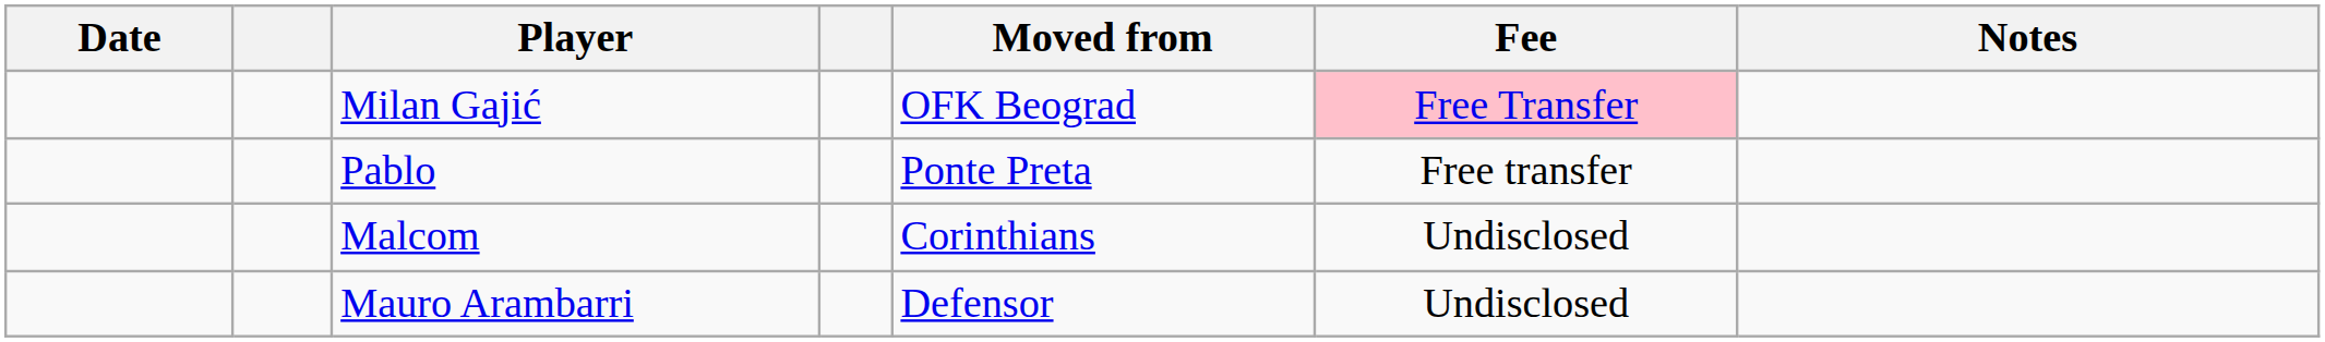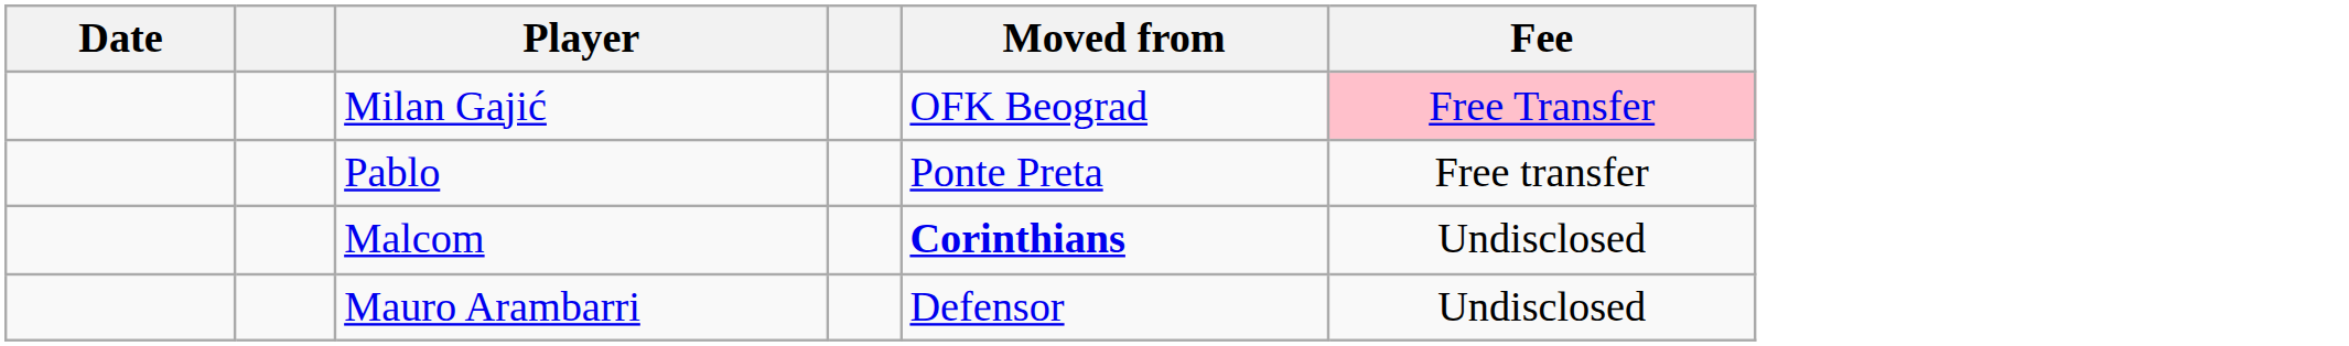- column: Notes
Malcom | Moved from: normal -> bold
